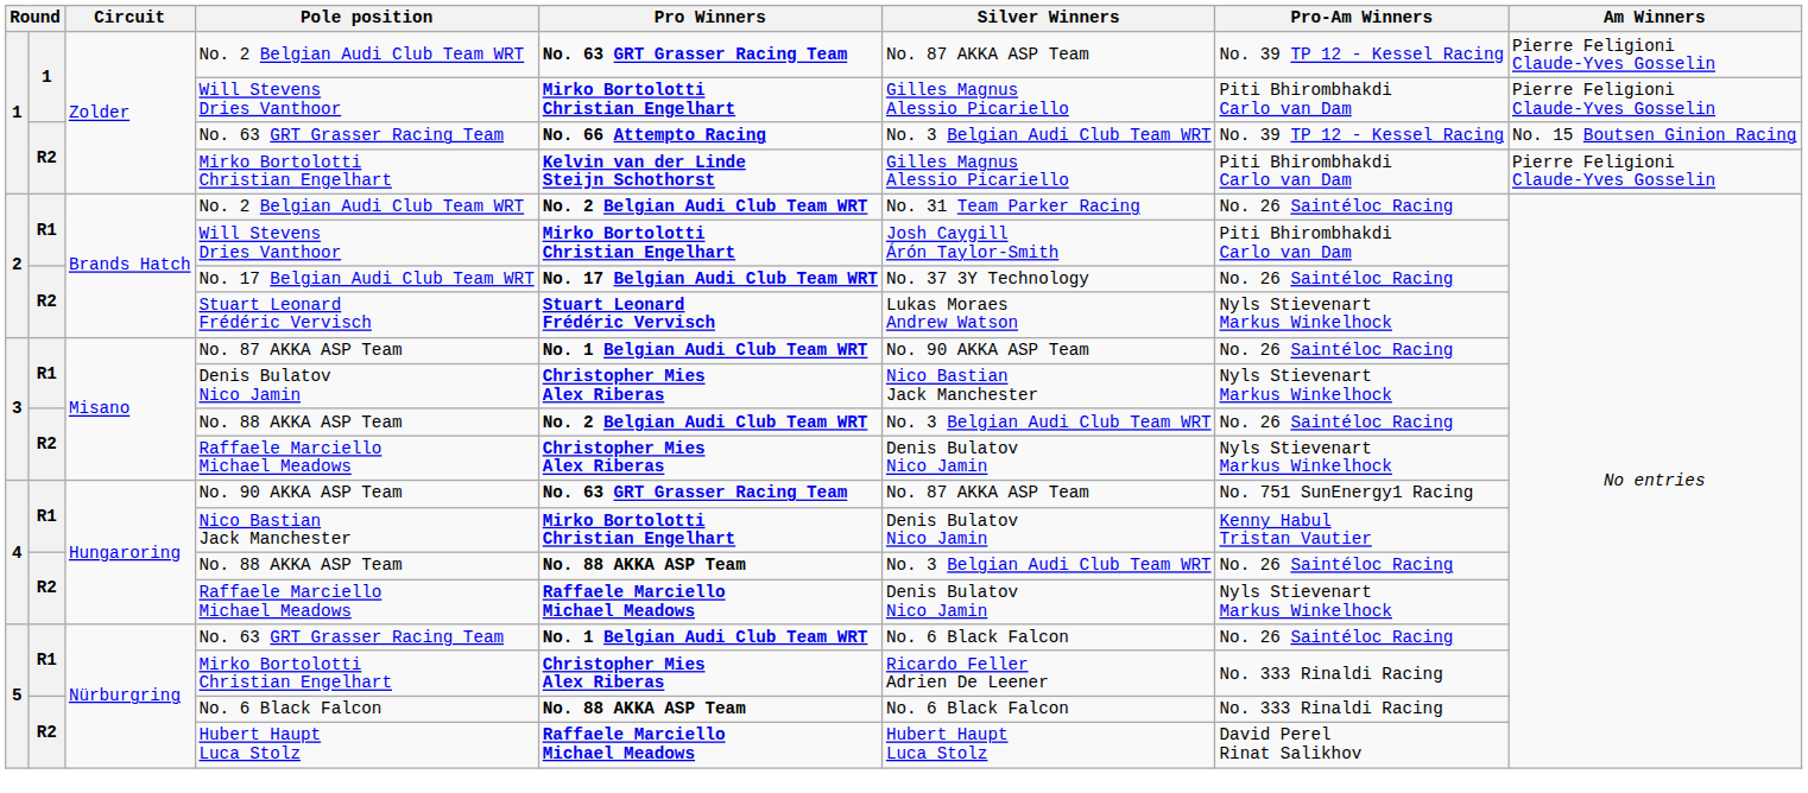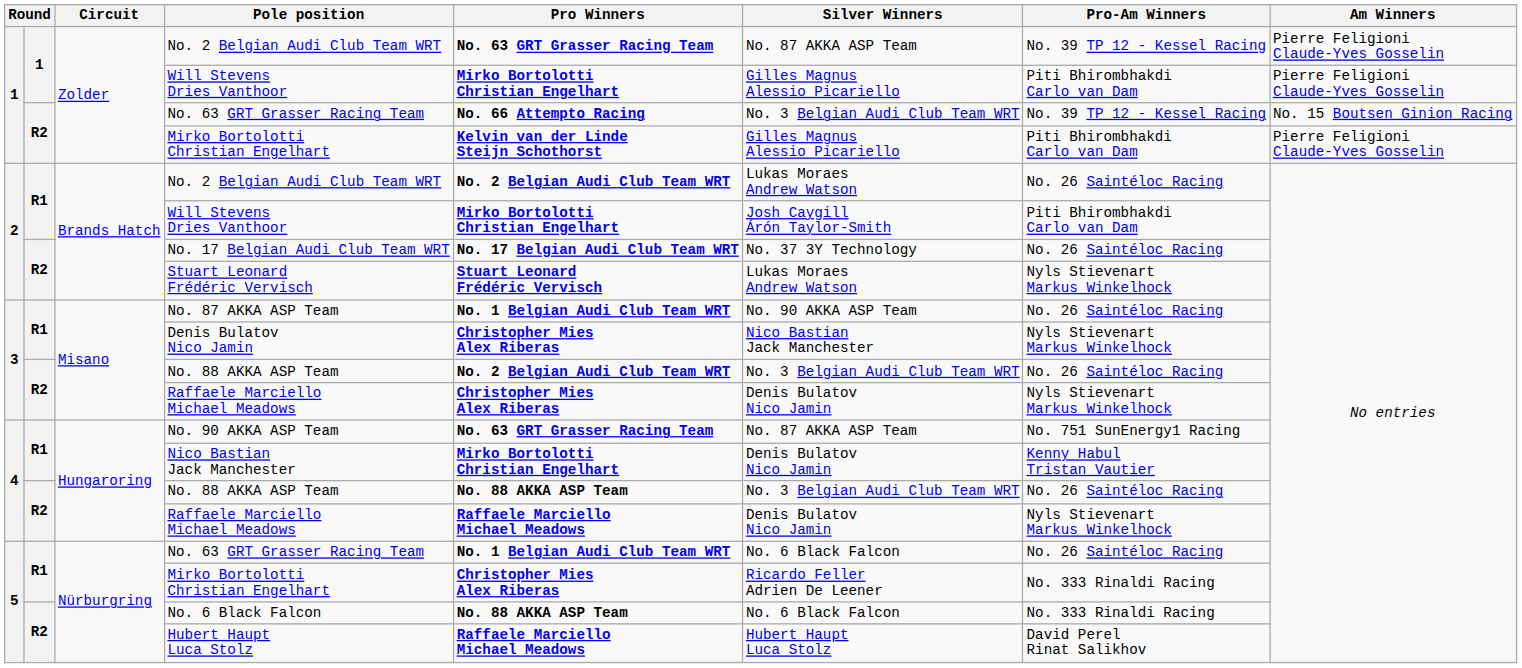2 / No. 2 Belgian Audi Club Team WRT | Silver Winners: No. 31 Team Parker Racing -> Lukas Moraes Andrew Watson
